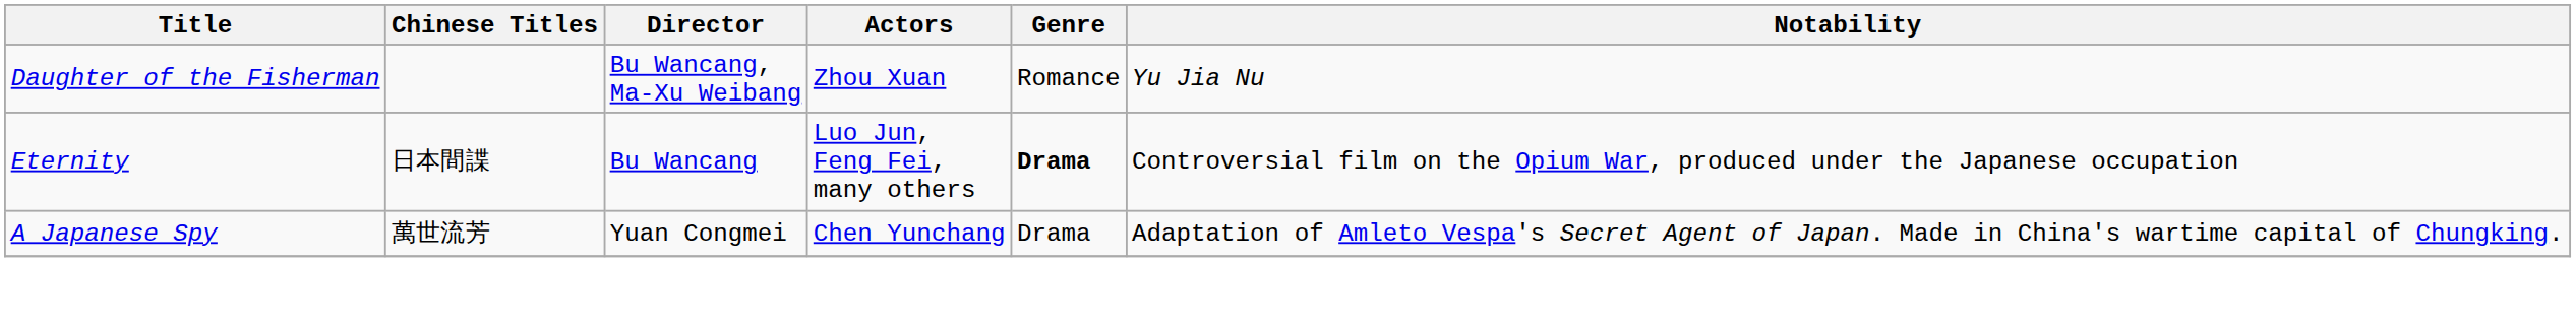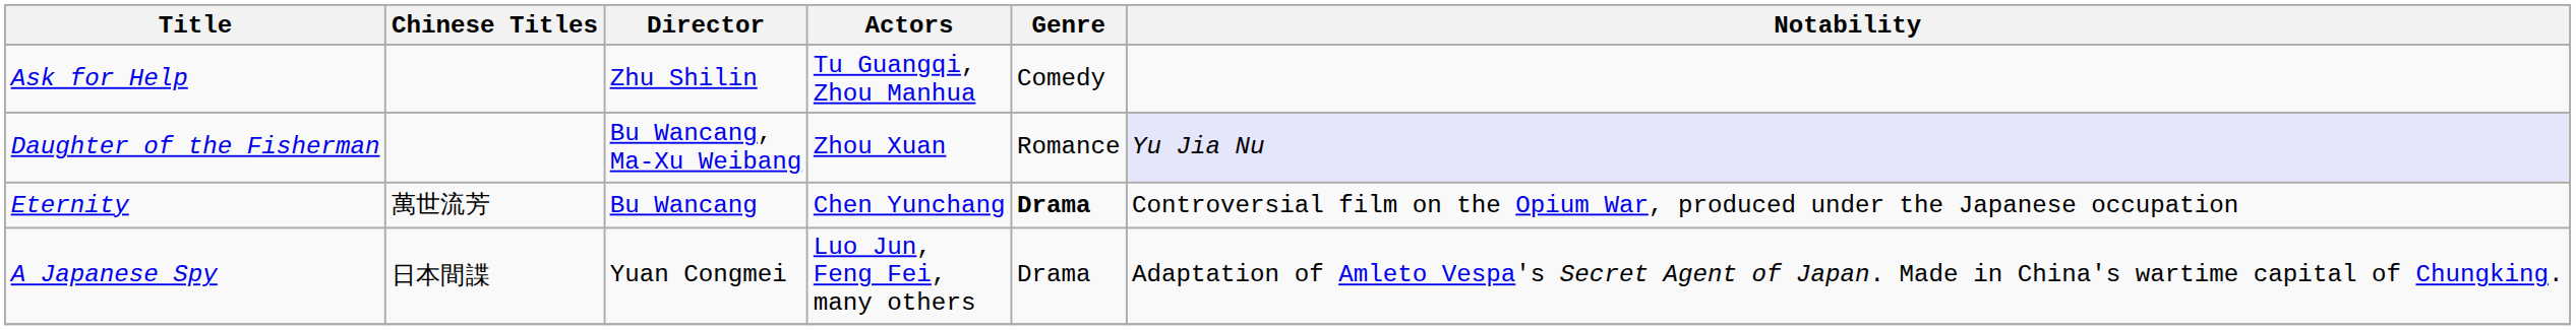+ row: Ask for Help | Zhu Shilin | Tu Guangqi, Zhou Manhua | Comedy
Daughter of the Fisherman | Notability: no background -> lavender background
Eternity | Chinese Titles: 日本間諜 -> 萬世流芳
Eternity | Actors: Luo Jun, Feng Fei, many others -> Chen Yunchang
A Japanese Spy | Chinese Titles: 萬世流芳 -> 日本間諜
A Japanese Spy | Actors: Chen Yunchang -> Luo Jun, Feng Fei, many others
